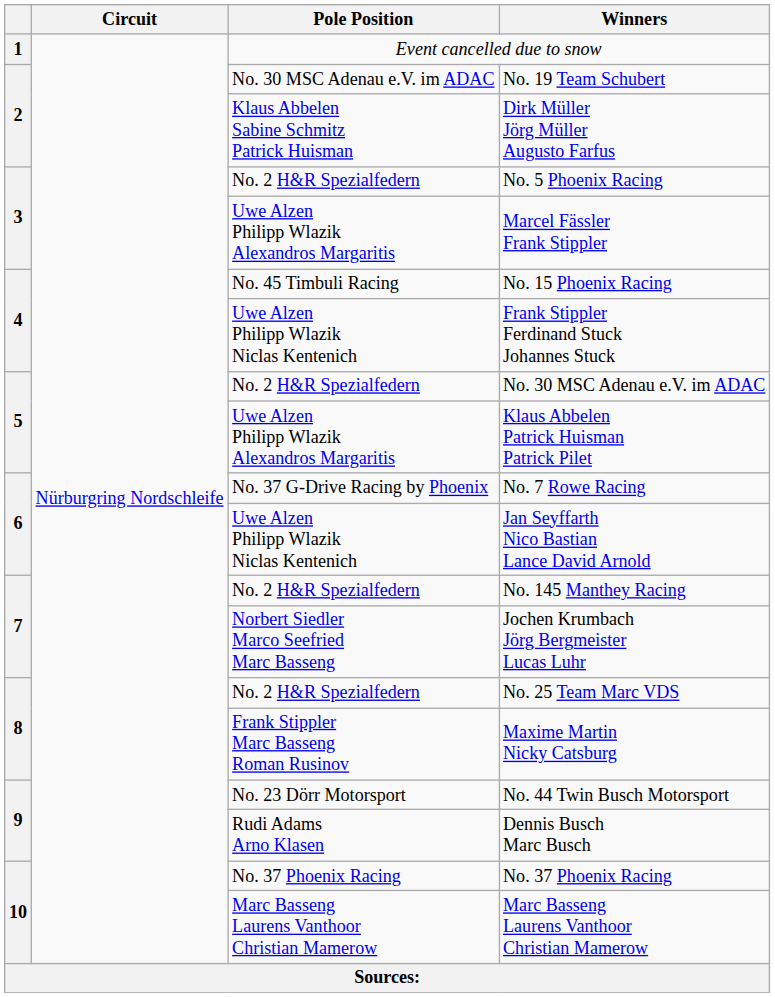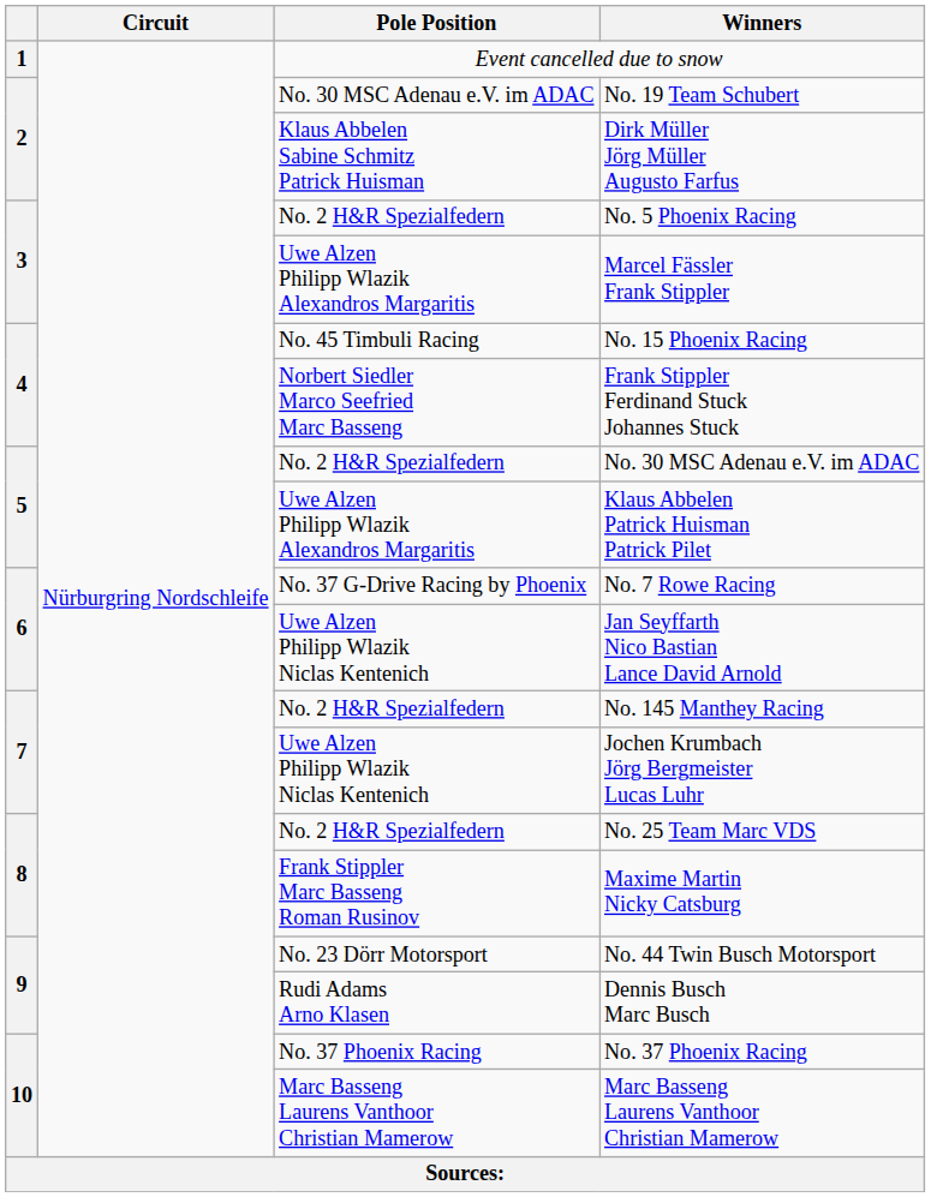Frank Stippler Ferdinand Stuck Johannes Stuck | Pole Position: Uwe Alzen Philipp Wlazik Niclas Kentenich -> Norbert Siedler Marco Seefried Marc Basseng
Jochen Krumbach Jörg Bergmeister Lucas Luhr | Pole Position: Norbert Siedler Marco Seefried Marc Basseng -> Uwe Alzen Philipp Wlazik Niclas Kentenich
